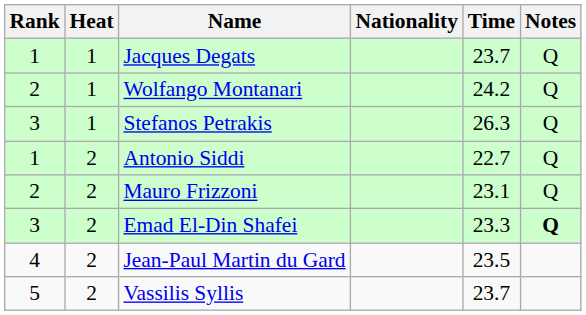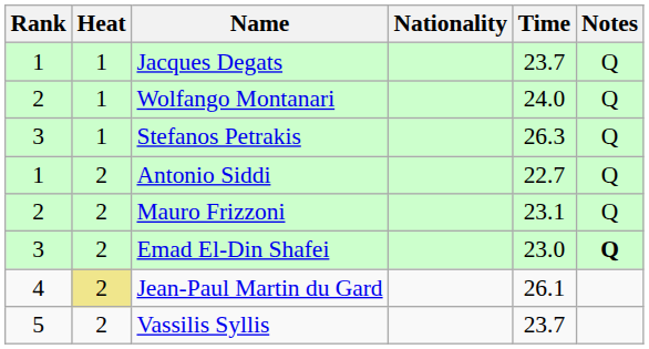Wolfango Montanari | Time: 24.2 -> 24.0
Emad El-Din Shafei | Time: 23.3 -> 23.0
Jean-Paul Martin du Gard | Heat: no background -> khaki background
Jean-Paul Martin du Gard | Time: 23.5 -> 26.1
